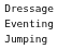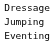rows swapped: Eventing <-> Jumping
